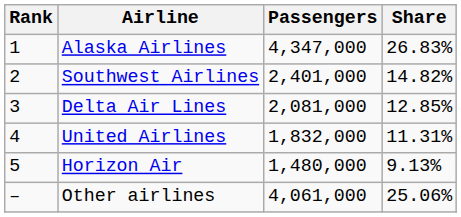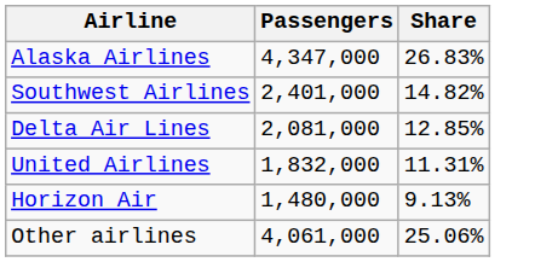- column: Rank | 1 | 2 | 3 | 4 | 5 | –
